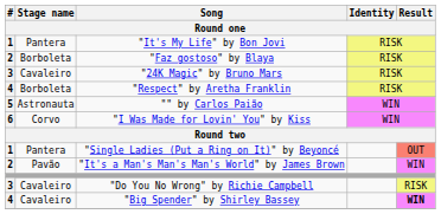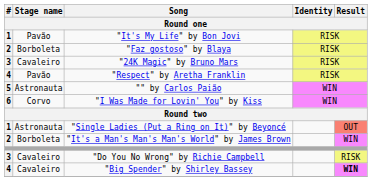"It's My Life" by Bon Jovi | Stage name: Pantera -> Pavão
"Respect" by Aretha Franklin | Stage name: Borboleta -> Pavão
"Single Ladies (Put a Ring on It)" by Beyoncé | Stage name: Pantera -> Astronauta
"It's a Man's Man's Man's World" by James Brown | Stage name: Pavão -> Borboleta
